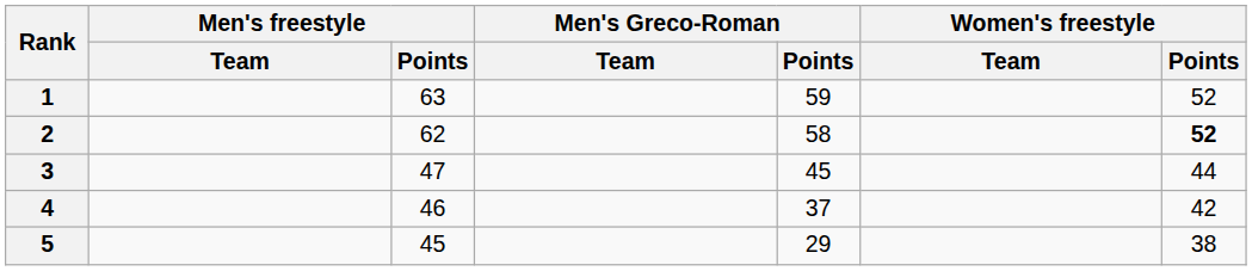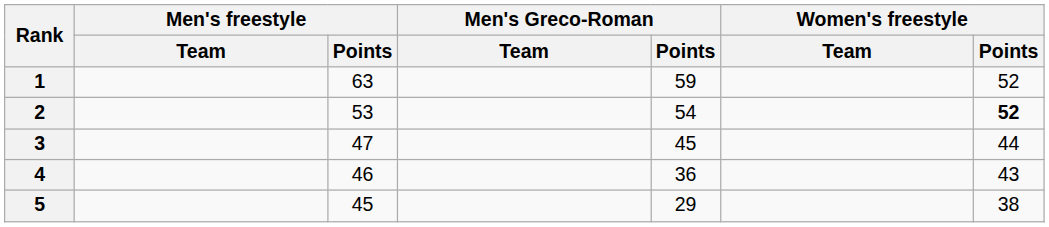2 | Men's freestyle / Points: 62 -> 53
2 | Men's Greco-Roman / Points: 58 -> 54
4 | Men's Greco-Roman / Points: 37 -> 36
4 | Women's freestyle / Points: 42 -> 43
